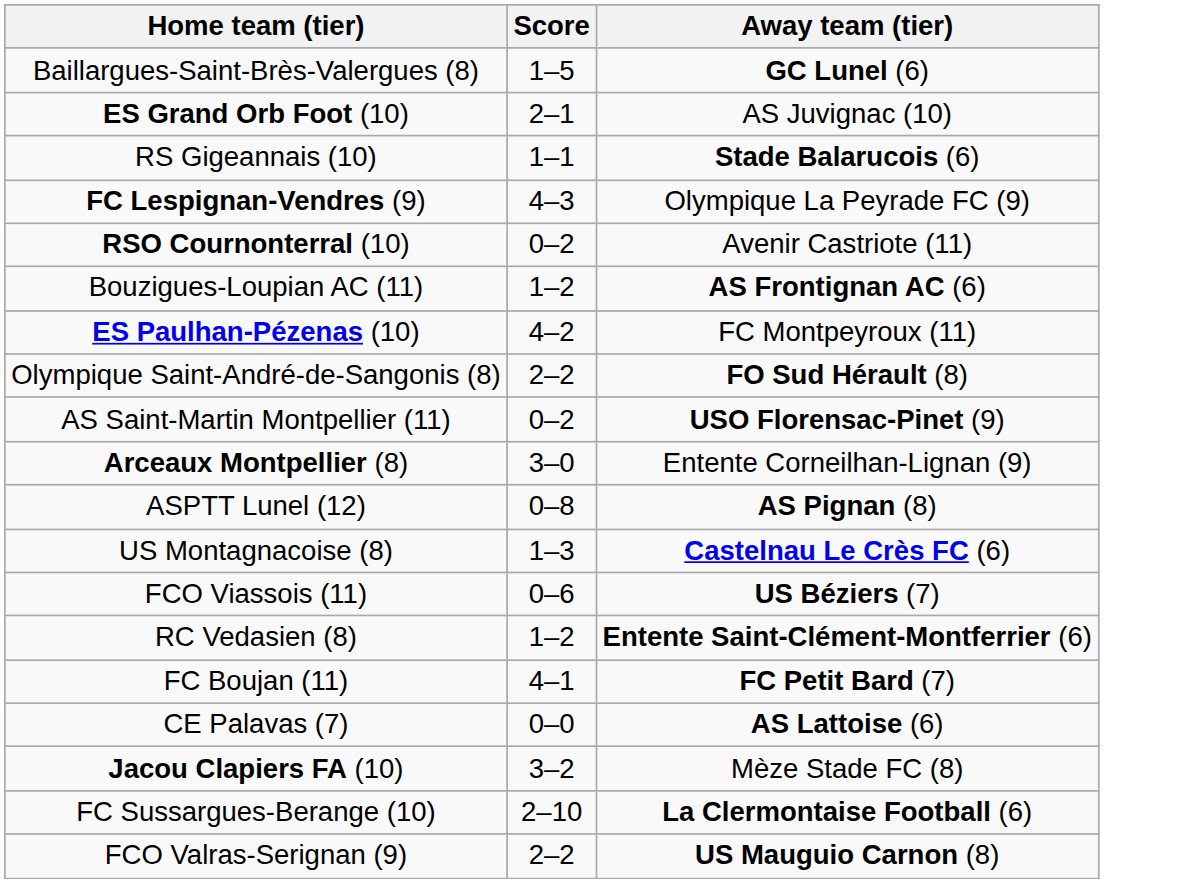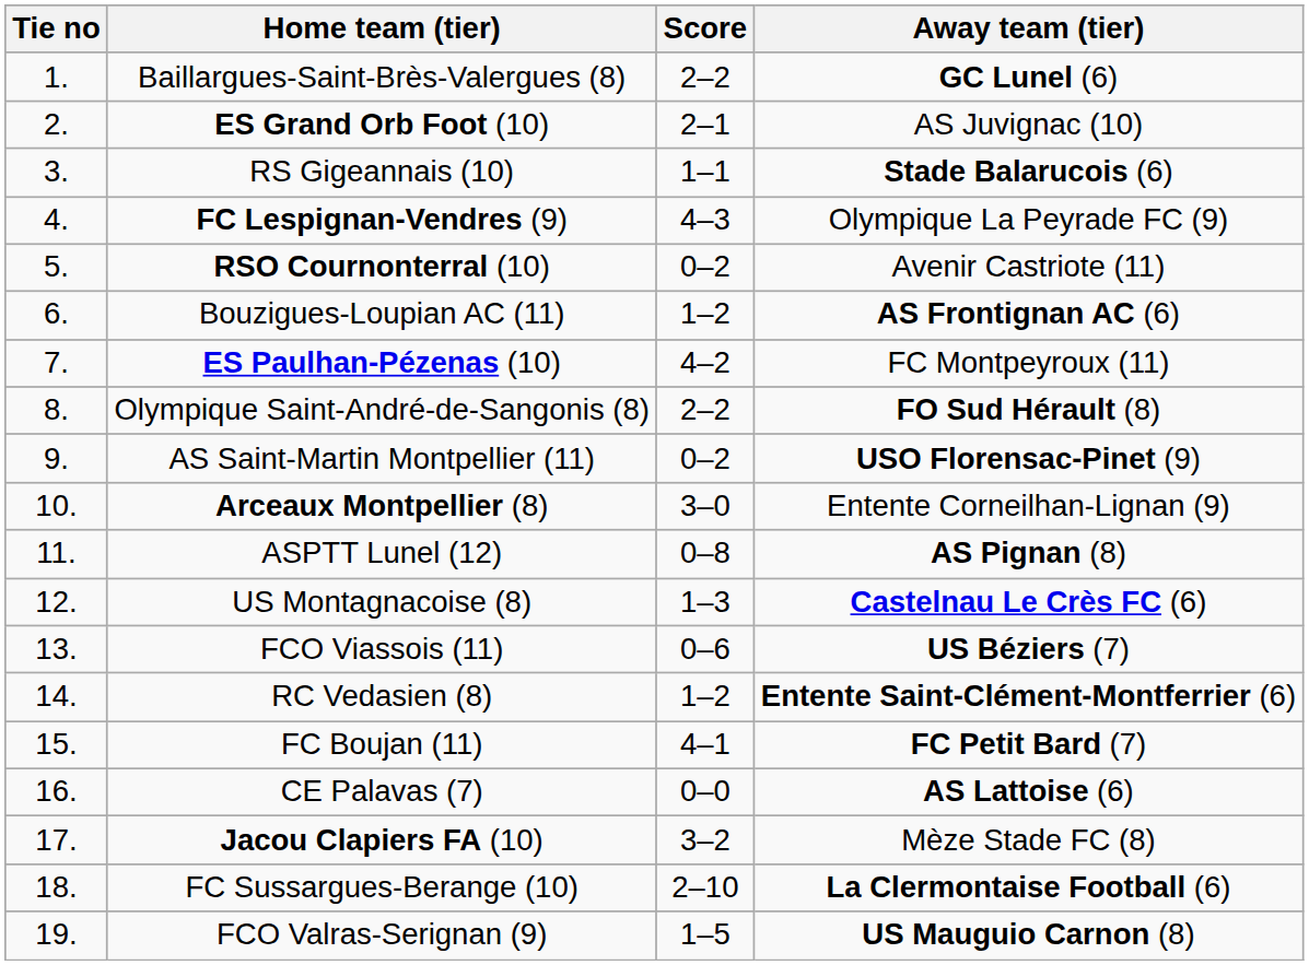+ column: Tie no | 1. | 2. | 3. | 4. | 5. | 6. | 7. | 8. | 9. | 10. | 11. | 12. | 13. | 14. | 15. | 16. | 17. | 18. | 19.
Baillargues-Saint-Brès-Valergues (8) | Score: 1–5 -> 2–2
FCO Valras-Serignan (9) | Score: 2–2 -> 1–5
